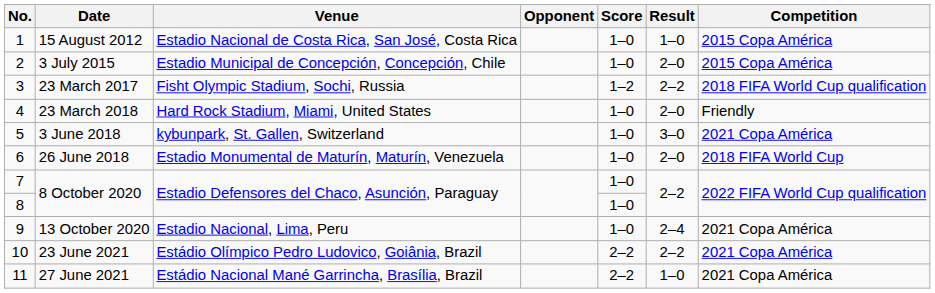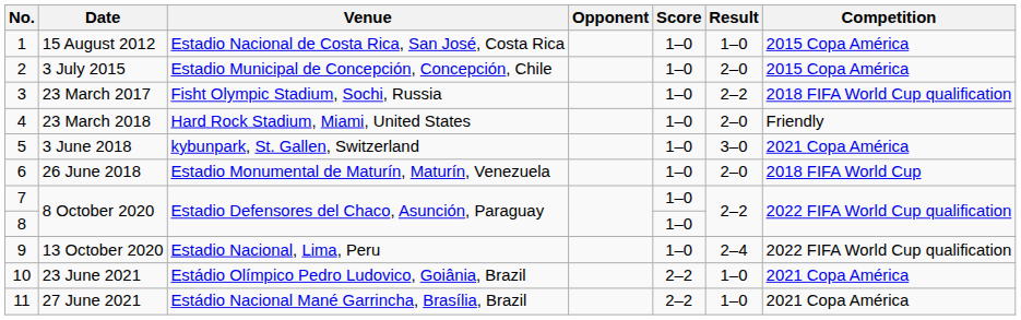23 March 2017 | Score: 1–2 -> 1–0
13 October 2020 | Competition: 2021 Copa América -> 2022 FIFA World Cup qualification
23 June 2021 | Result: 2–2 -> 1–0
